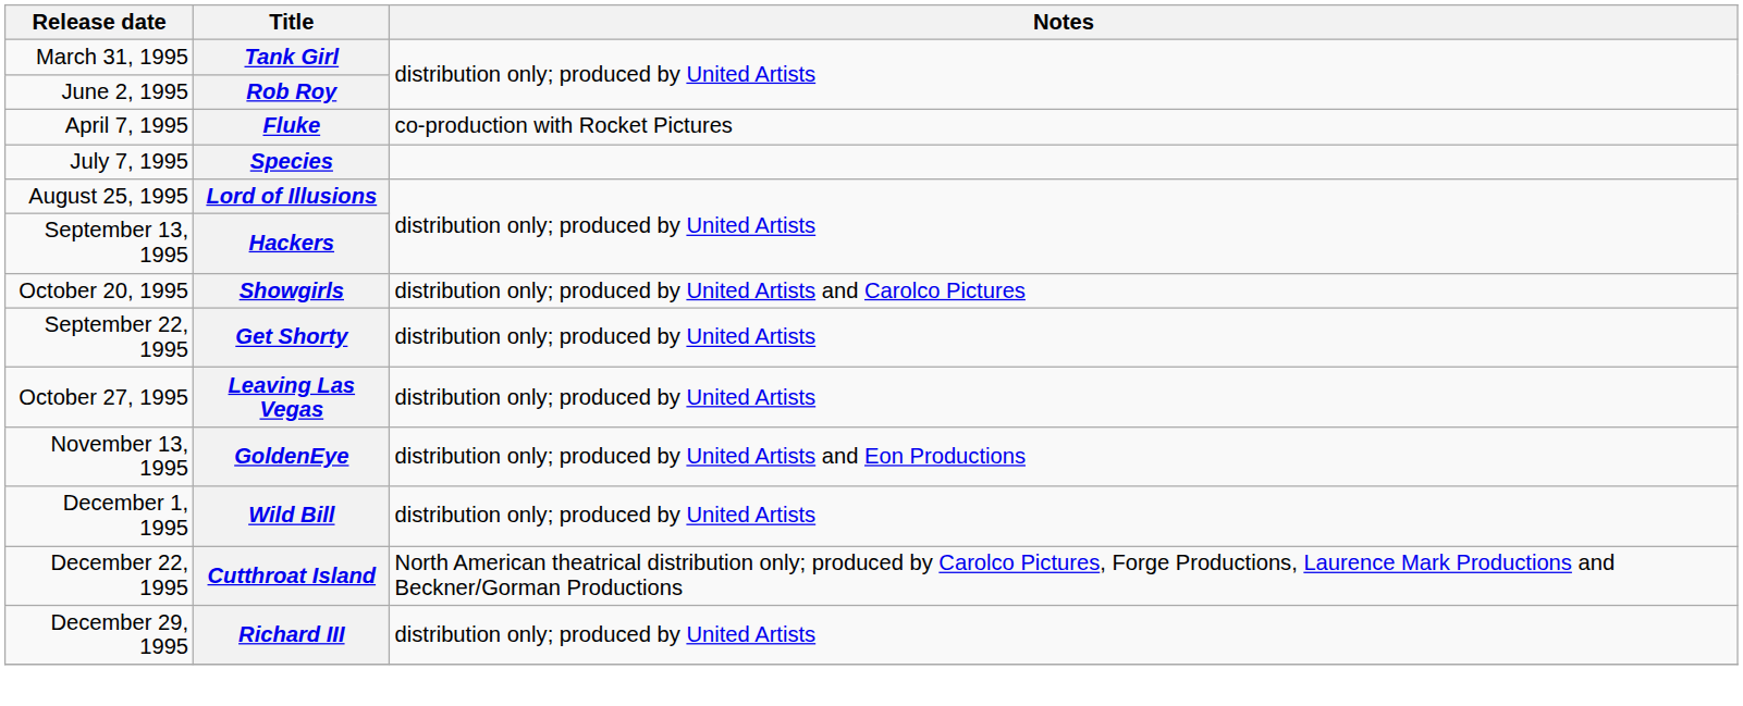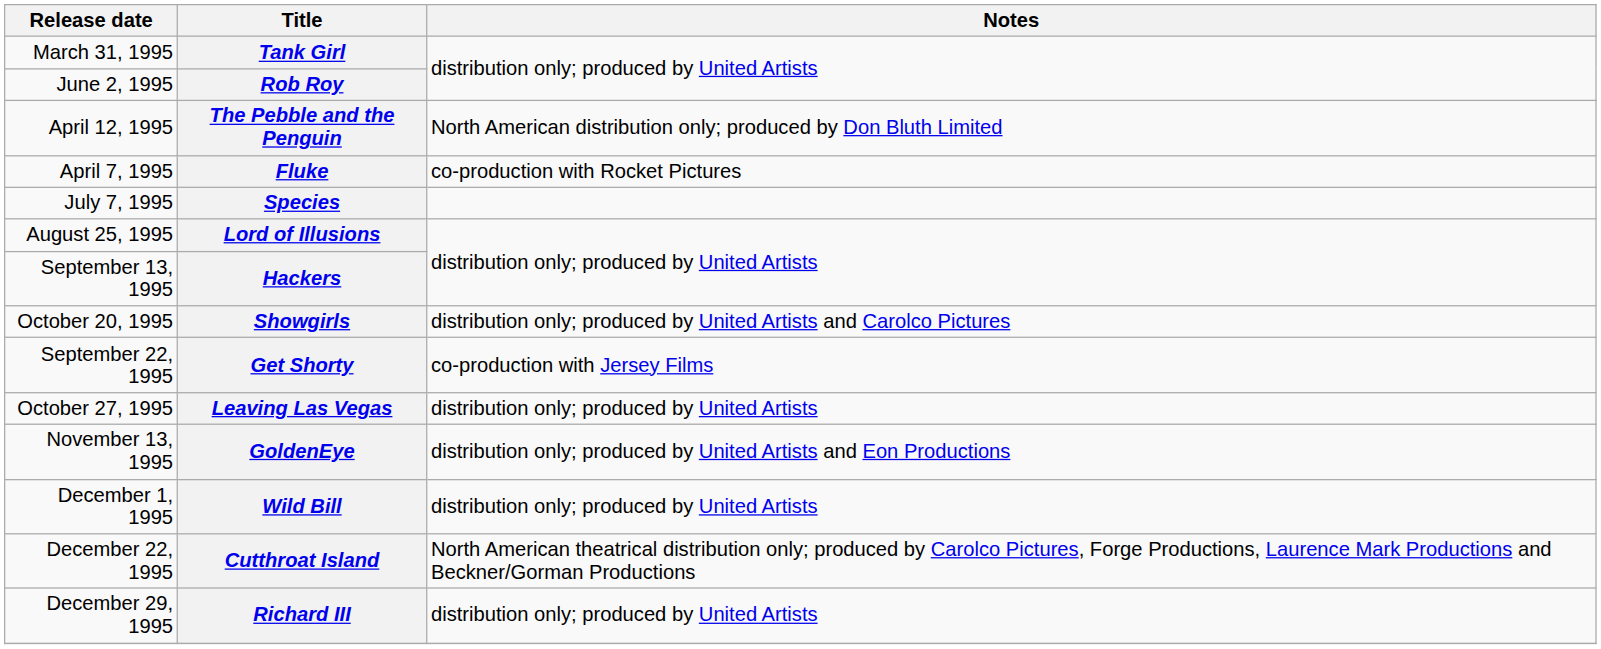+ row: April 12, 1995 | The Pebble and the Penguin | North American distribution only; produced by Don Bluth Limited
Get Shorty | Notes: distribution only; produced by United Artists -> co-production with Jersey Films
